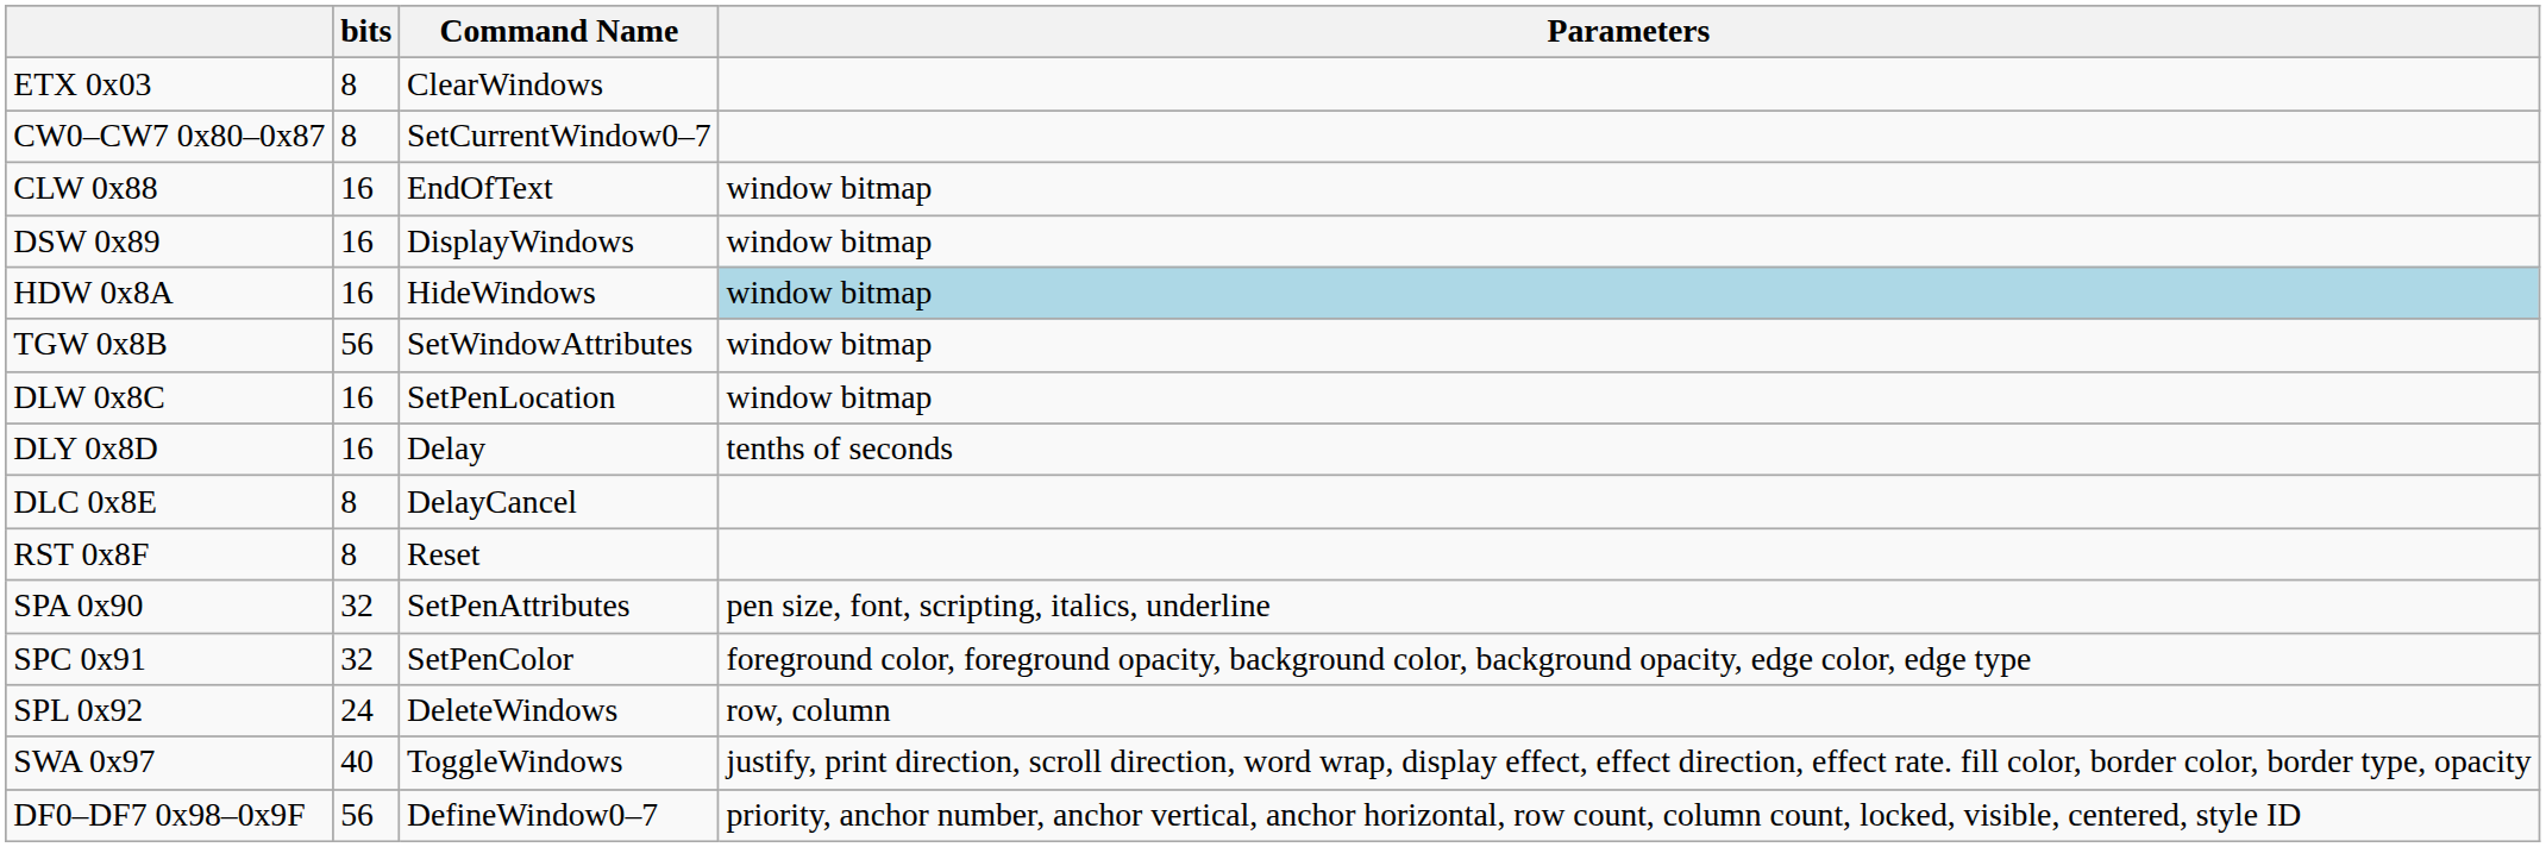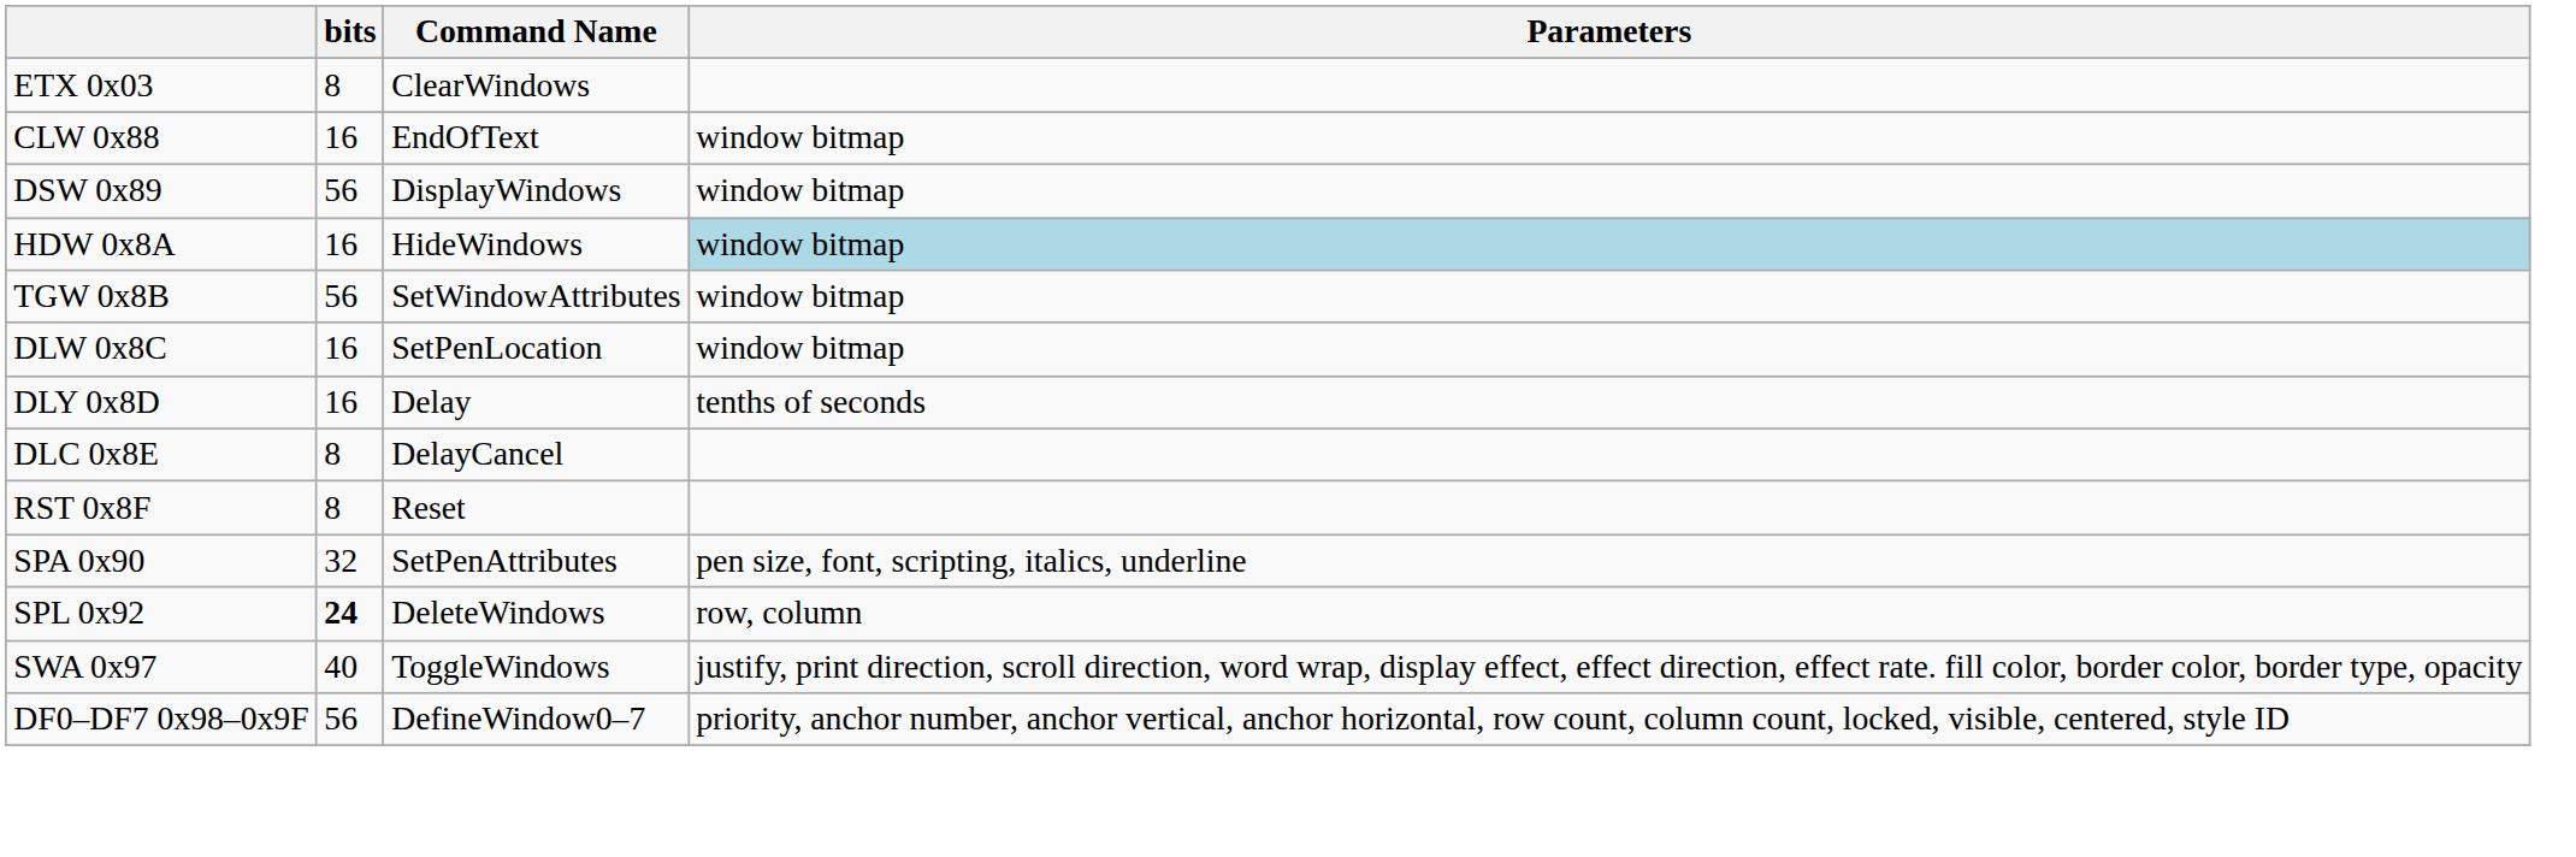- row: CW0–CW7 0x80–0x87 | 8 | SetCurrentWindow0–7
DSW 0x89 | bits: 16 -> 56
- row: SPC 0x91 | 32 | SetPenColor | foreground color, foreground opacity, background color, background opacity, edge color, edge type
SPL 0x92 | bits: normal -> bold
